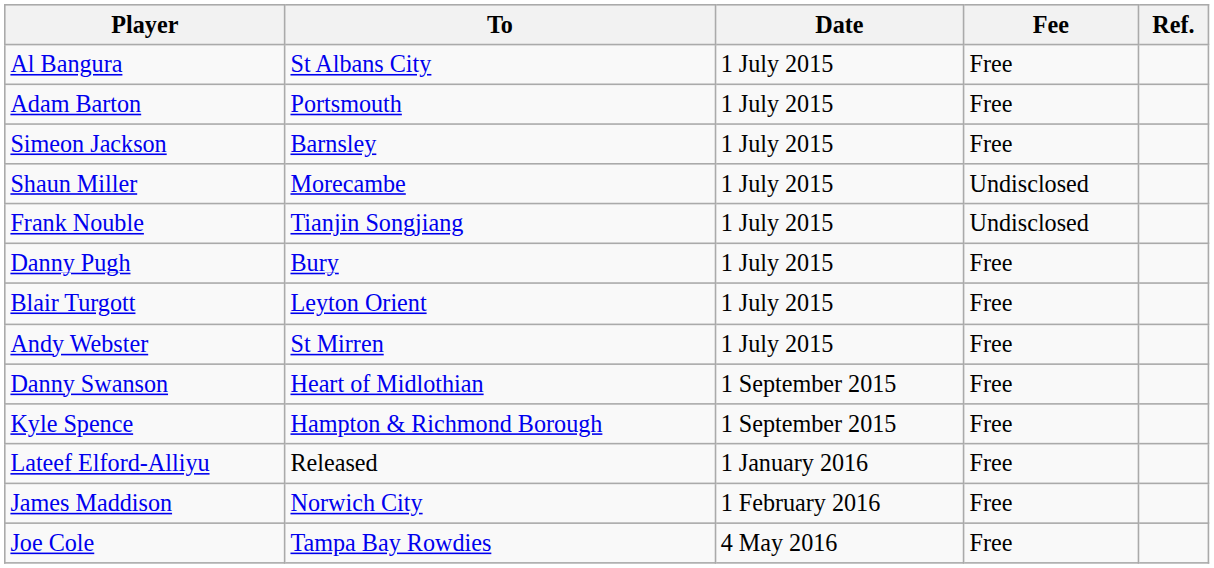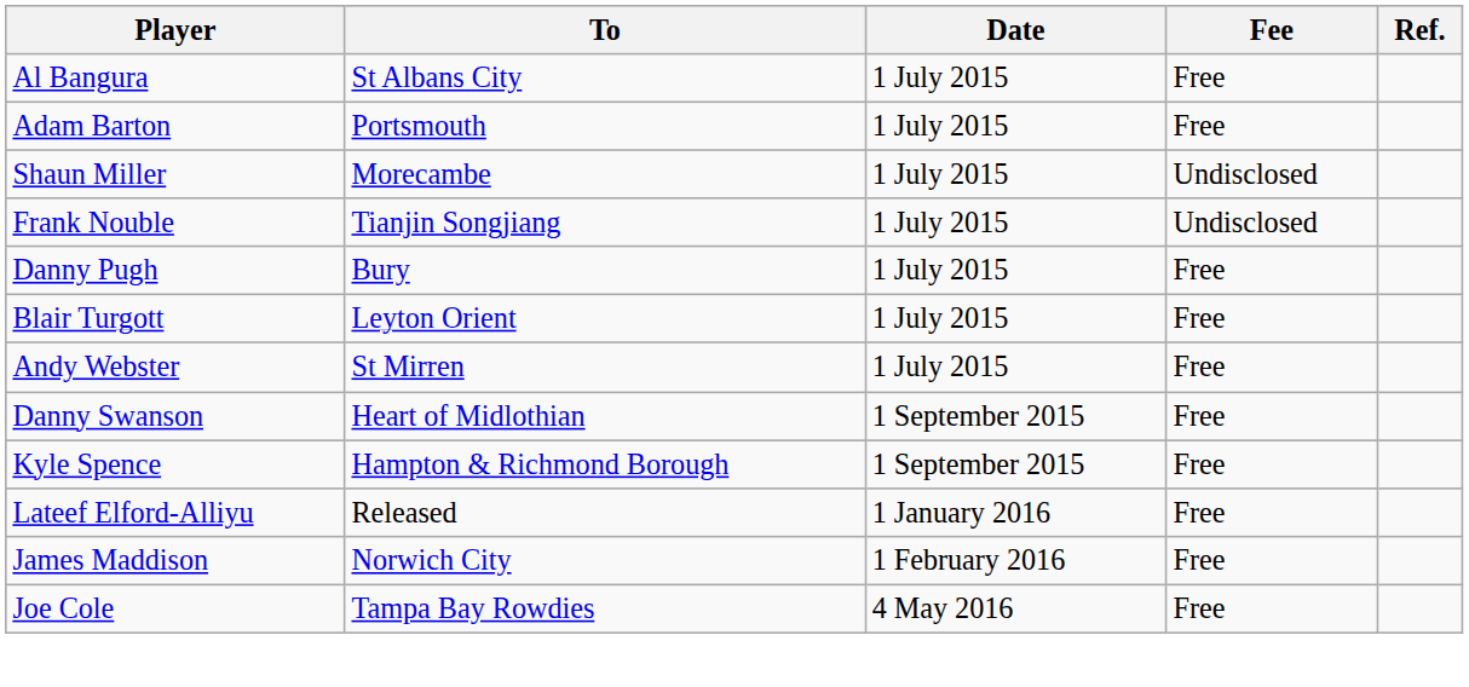- row: Simeon Jackson | Barnsley | 1 July 2015 | Free
